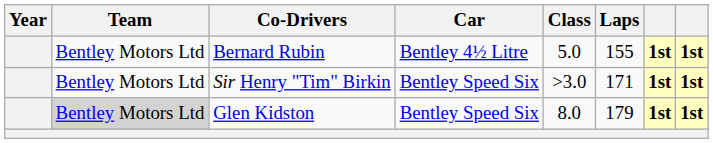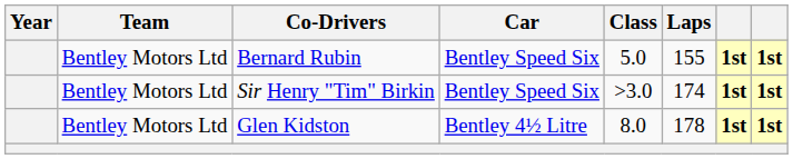Bernard Rubin | Car: Bentley 4½ Litre -> Bentley Speed Six
Sir Henry "Tim" Birkin | Laps: 171 -> 174
Glen Kidston | Team: lightgrey background -> no background
Glen Kidston | Car: Bentley Speed Six -> Bentley 4½ Litre
Glen Kidston | Laps: 179 -> 178
